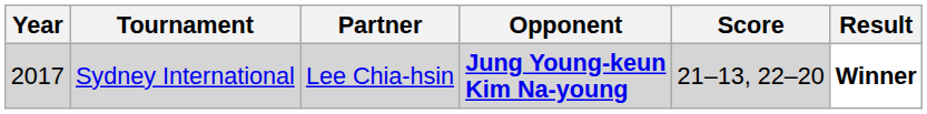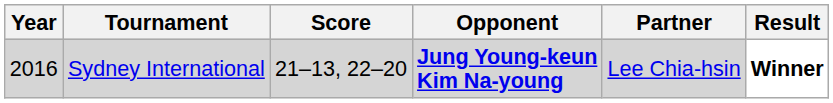columns swapped: Partner <-> Score
Sydney International | Year: 2017 -> 2016
